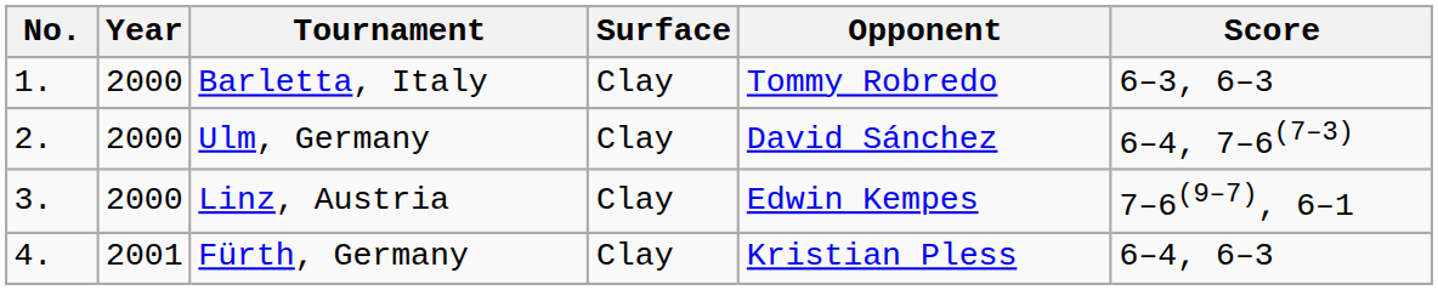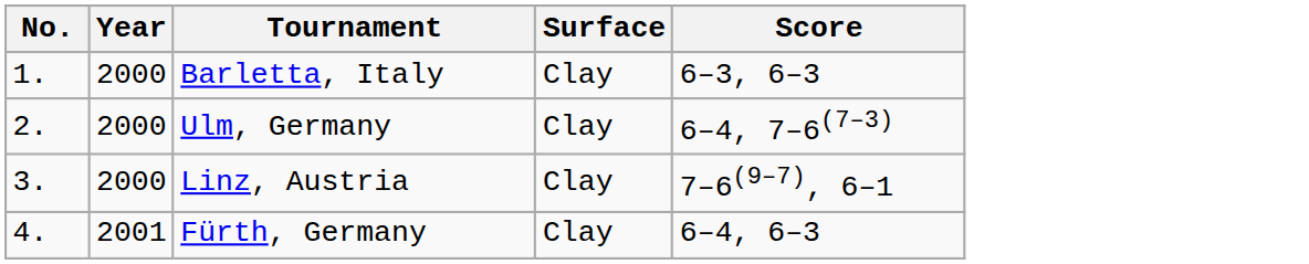- column: Opponent | Tommy Robredo | David Sánchez | Edwin Kempes | Kristian Pless
